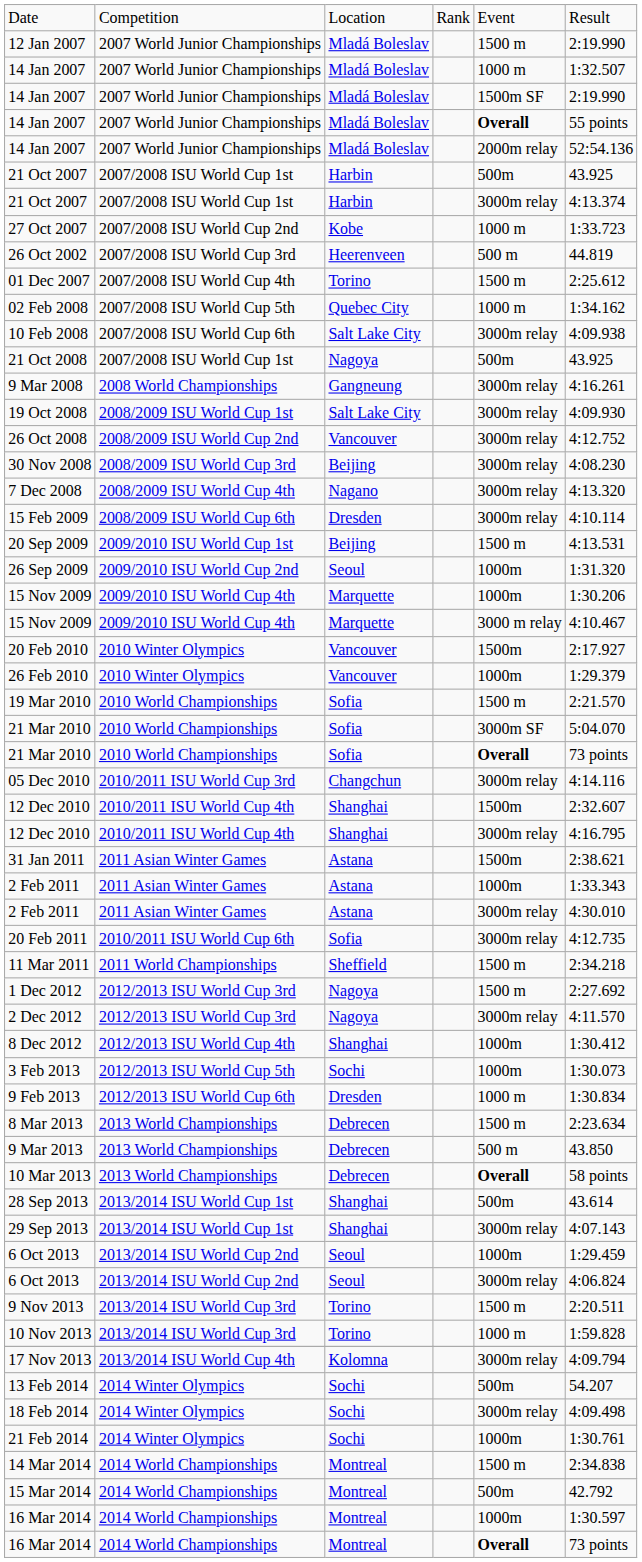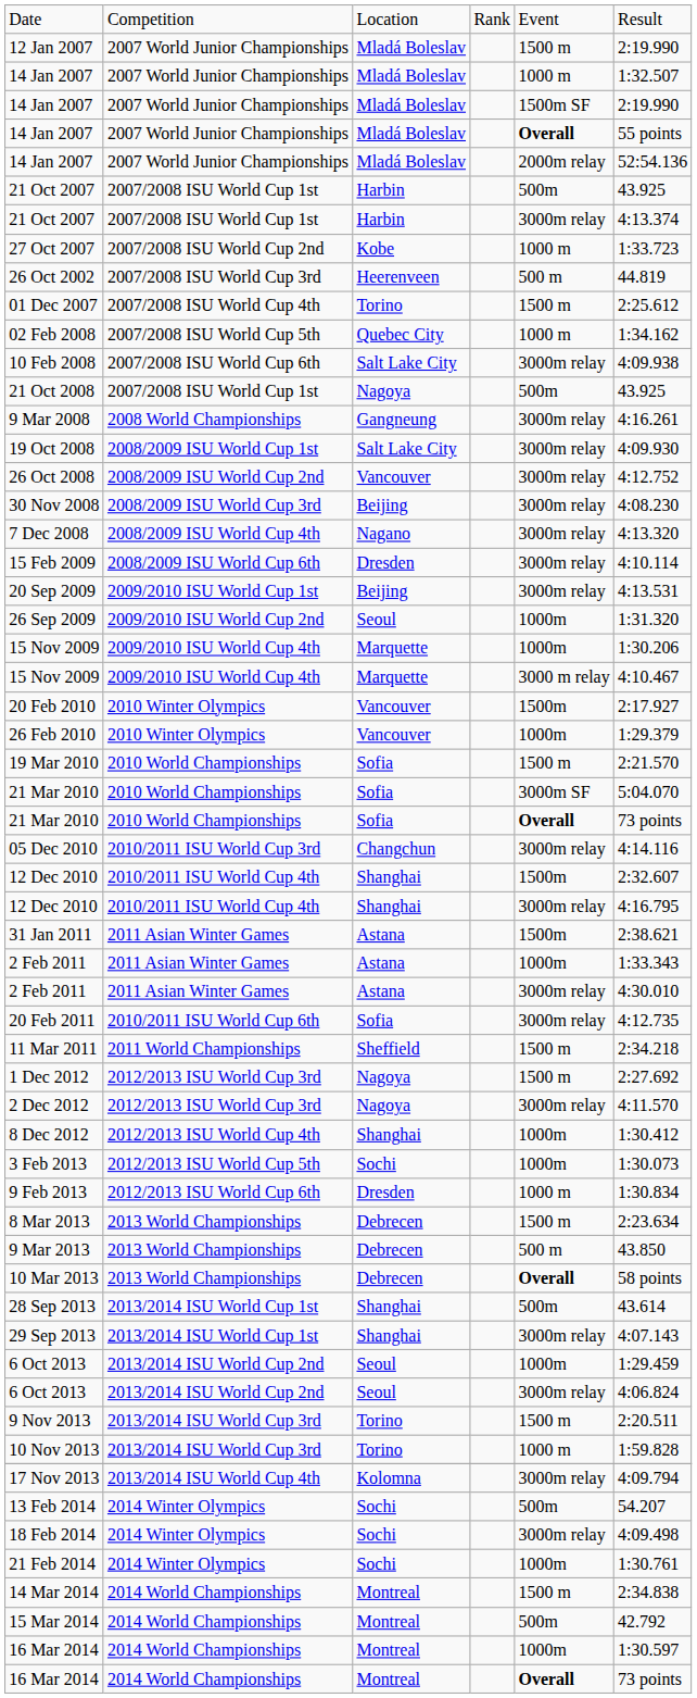20 Sep 2009 | column 5: 1500 m -> 3000m relay
